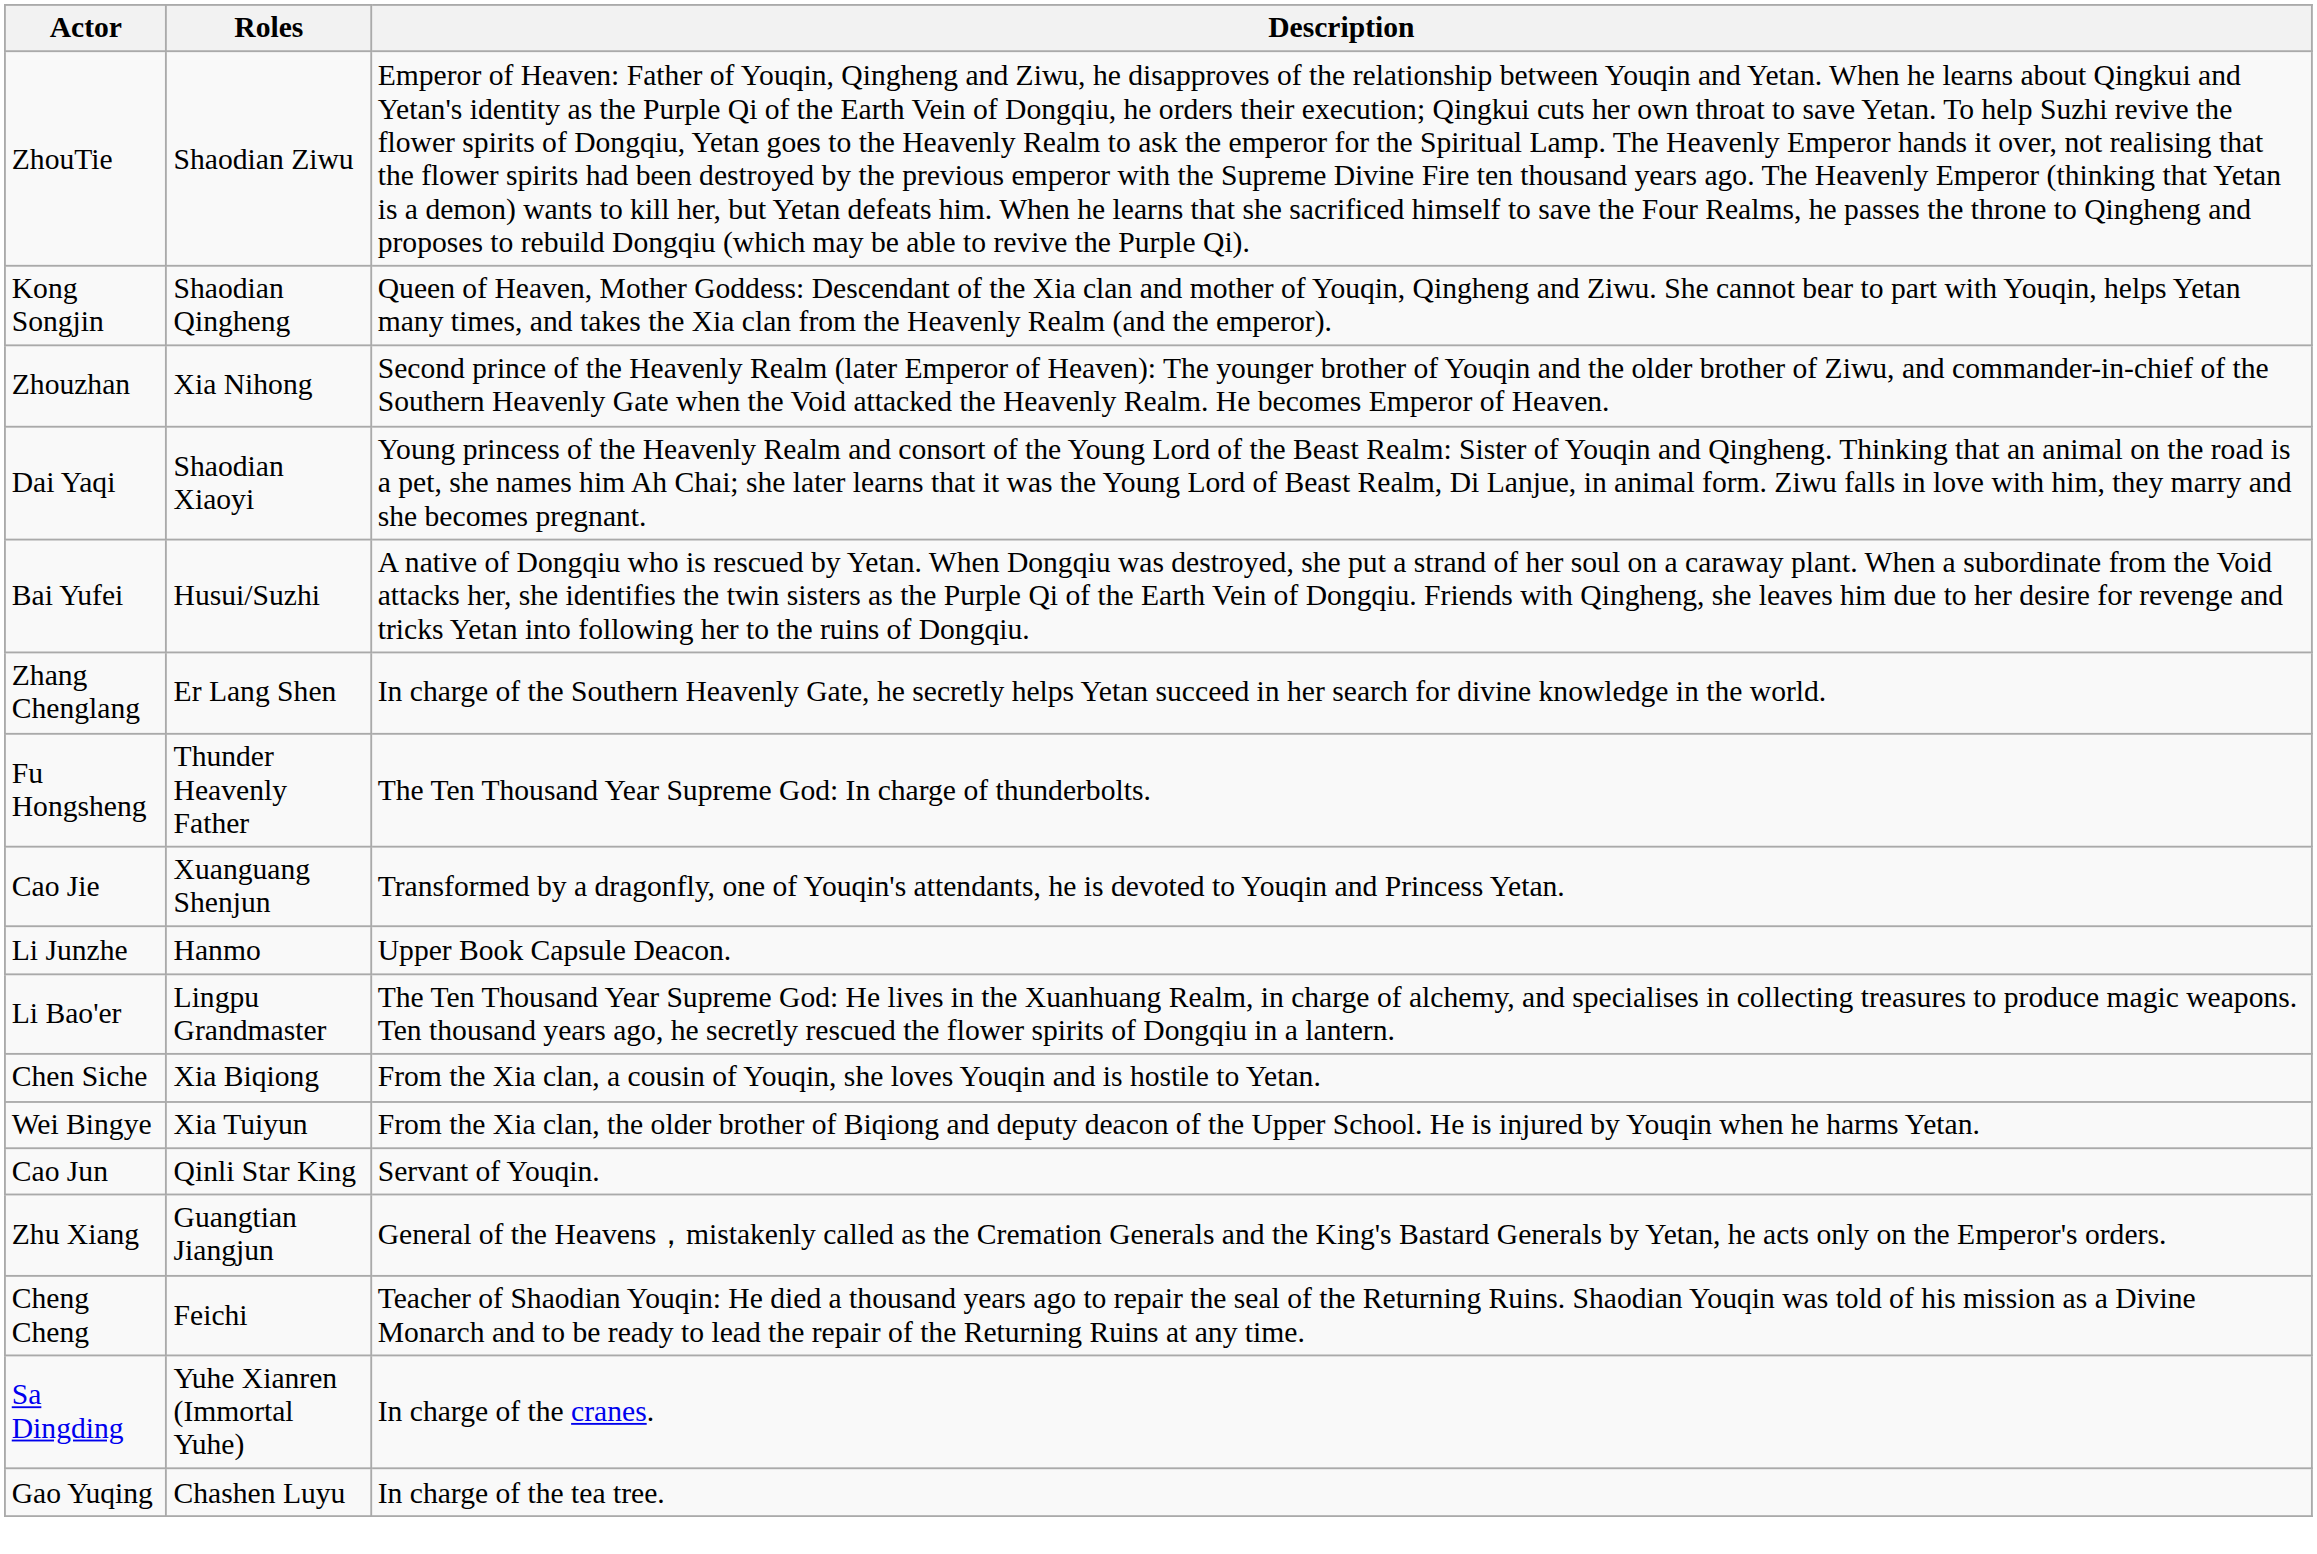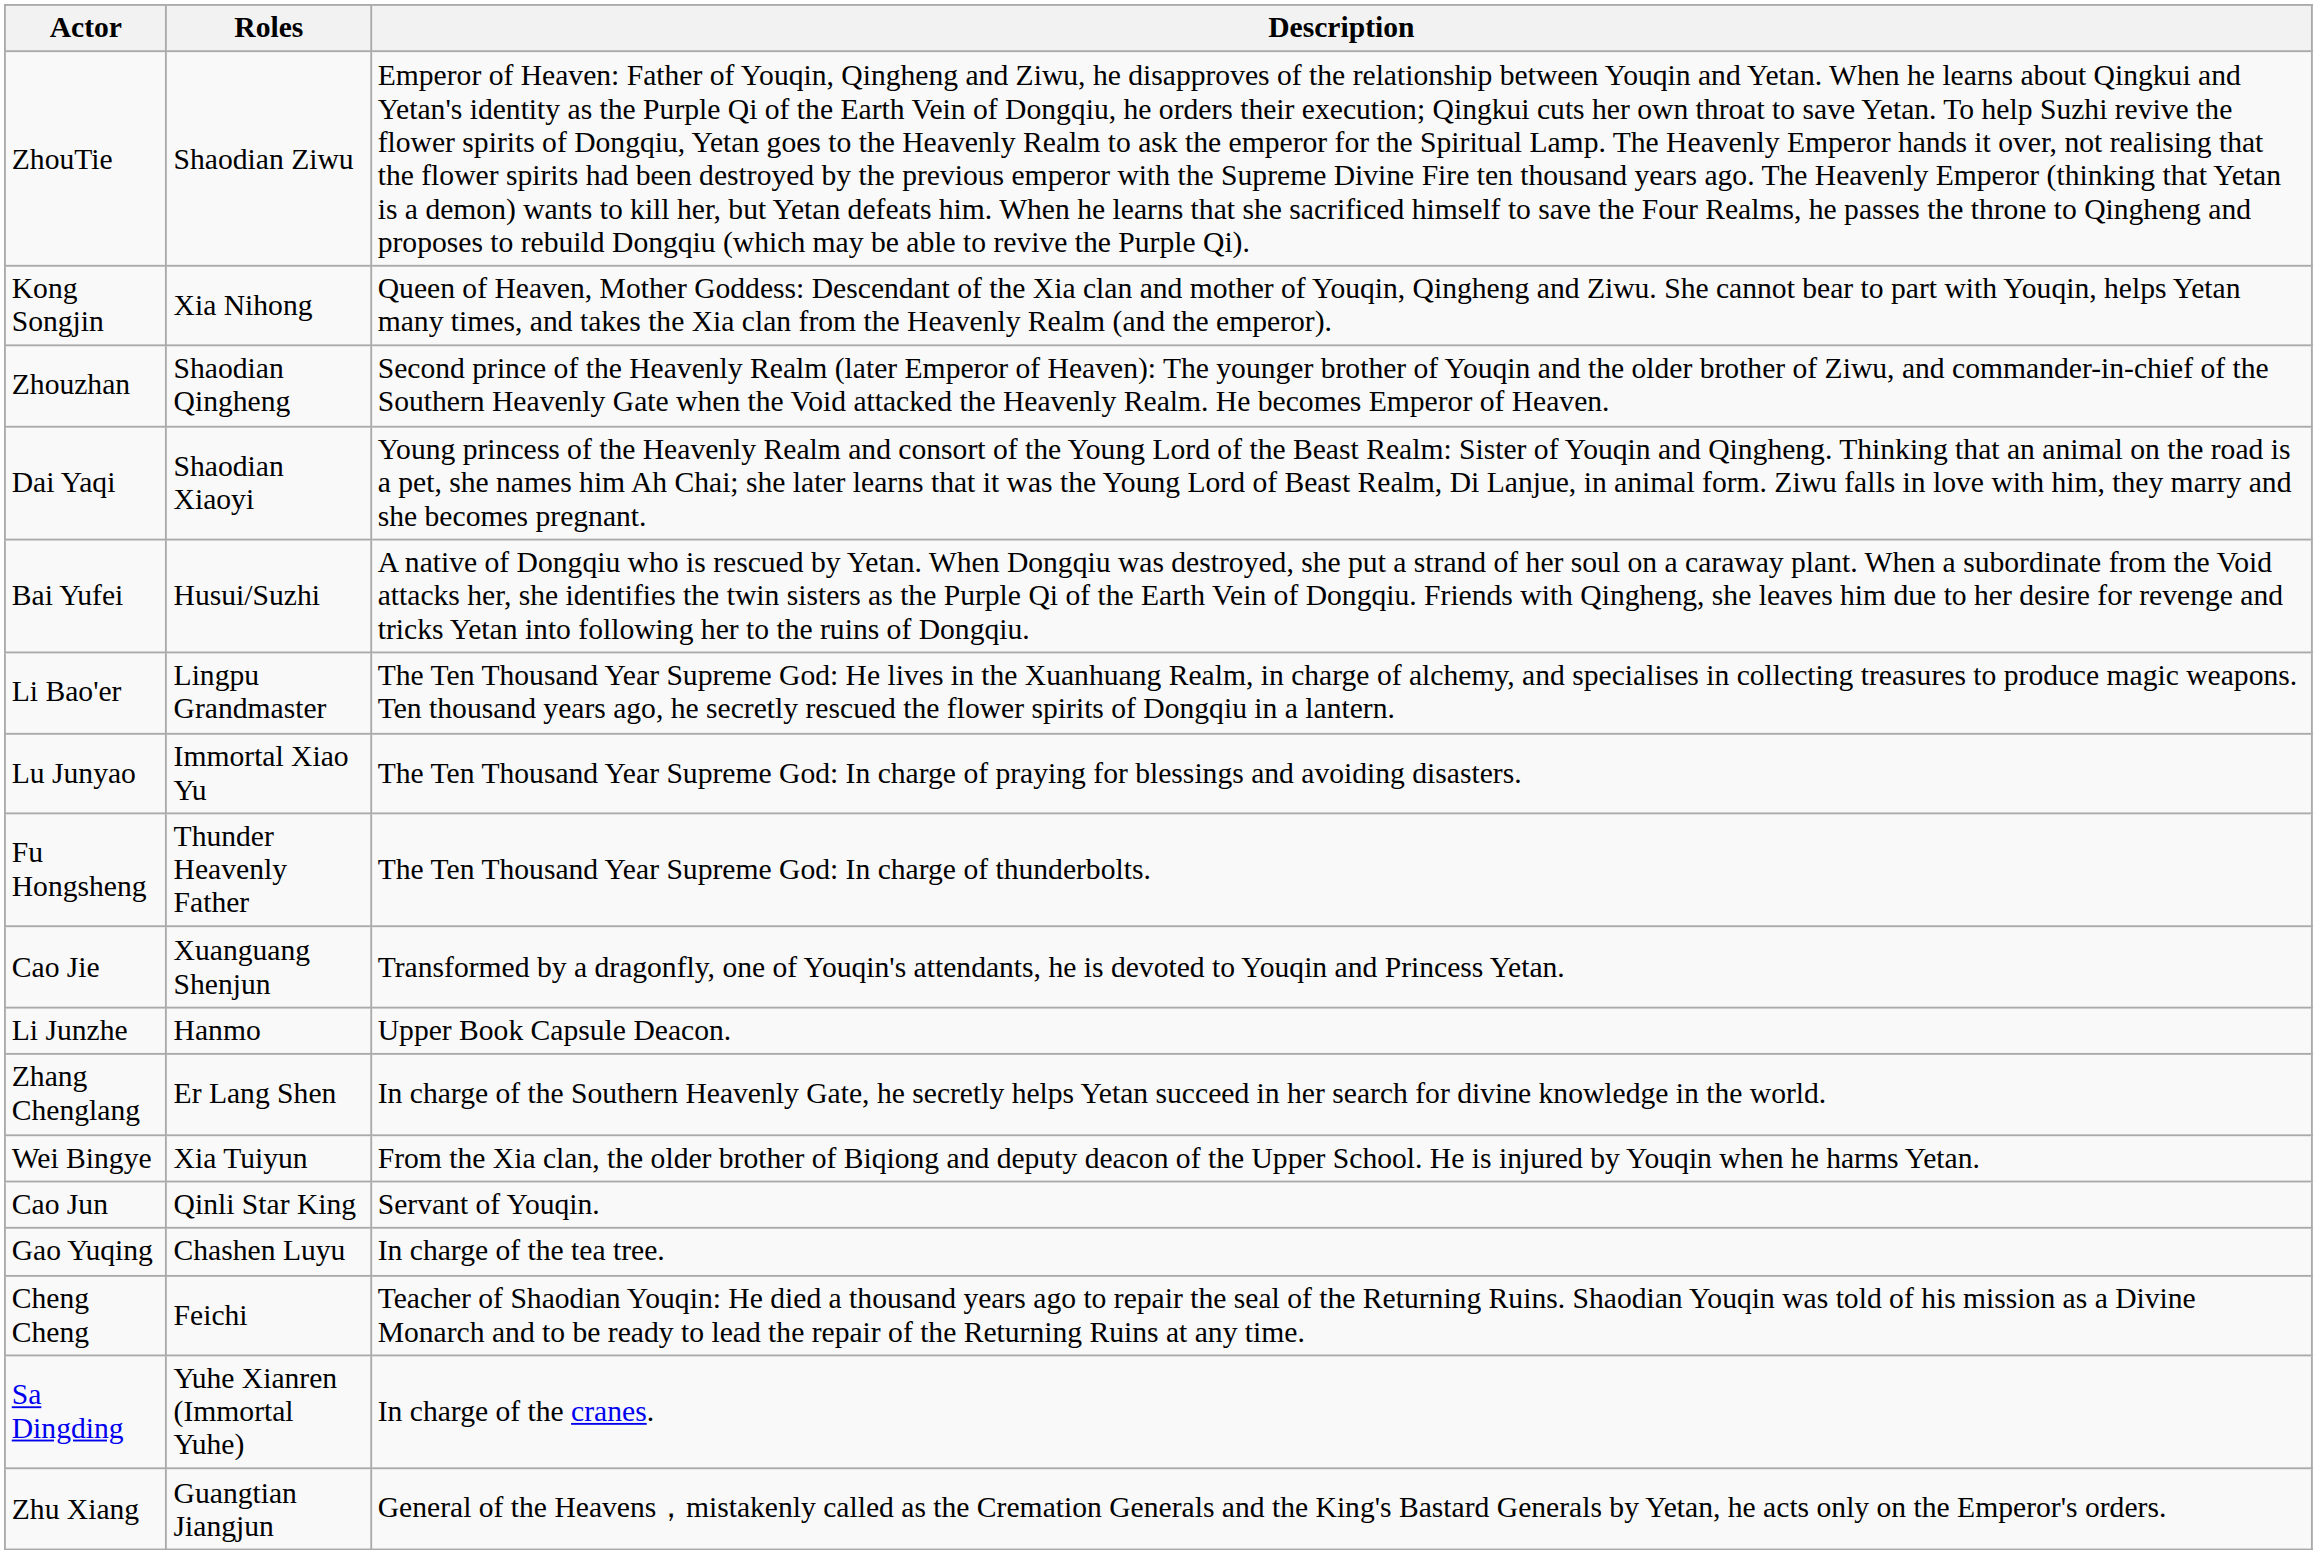Kong Songjin | Roles: Shaodian Qingheng -> Xia Nihong
Zhouzhan | Roles: Xia Nihong -> Shaodian Qingheng
rows swapped: Li Bao'er <-> Zhang Chenglang
+ row: Lu Junyao | Immortal Xiao Yu | The Ten Thousand Year Supreme God: In charge of praying for blessings and avoiding disasters.
- row: Chen Siche | Xia Biqiong | From the Xia clan, a cousin of Youqin, she loves Youqin and is hostile to Yetan.
rows swapped: Zhu Xiang <-> Gao Yuqing
